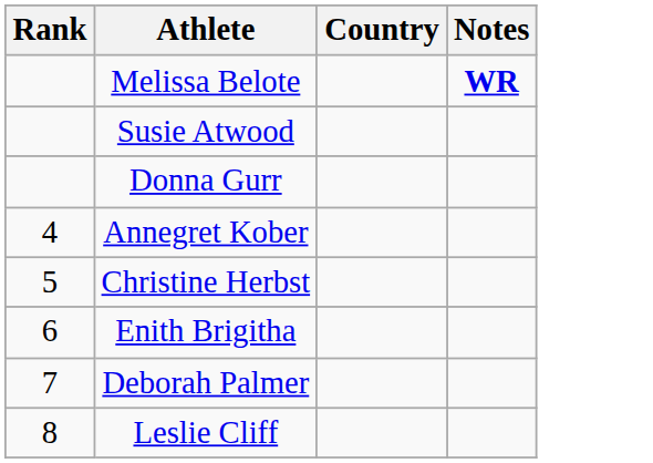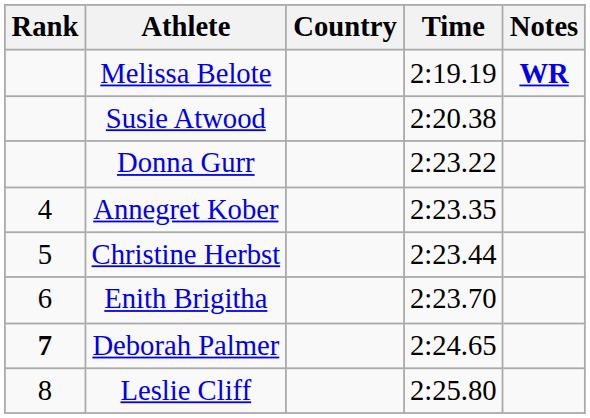+ column: Time | 2:19.19 | 2:20.38 | 2:23.22 | 2:23.35 | 2:23.44 | 2:23.70 | 2:24.65 | 2:25.80
Deborah Palmer | Rank: normal -> bold
